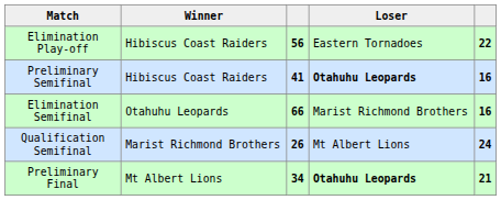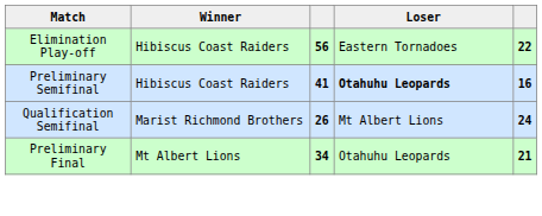- row: Elimination Semifinal | Otahuhu Leopards | 66 | Marist Richmond Brothers | 16
Preliminary Final | Loser: bold -> normal
